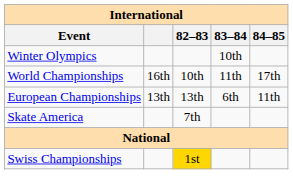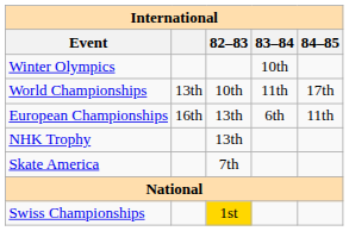World Championships | column 2: 16th -> 13th
European Championships | column 2: 13th -> 16th
+ row: NHK Trophy | 13th
